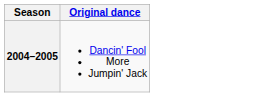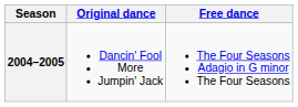+ column: Free dance | The Four Seasons Adagio in G minor The Four Seasons
